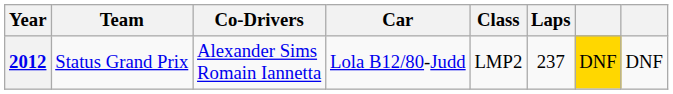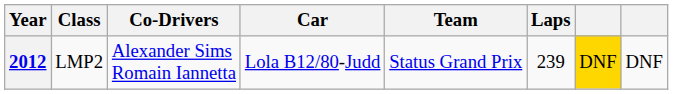columns swapped: Team <-> Class
2012 | Laps: 237 -> 239
